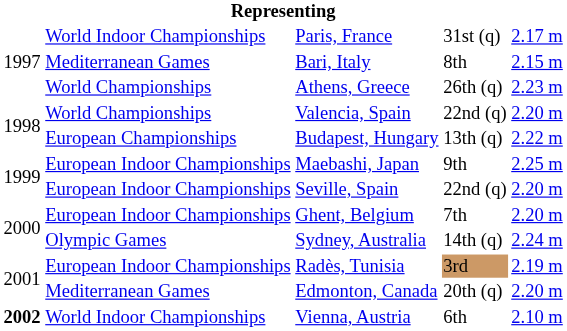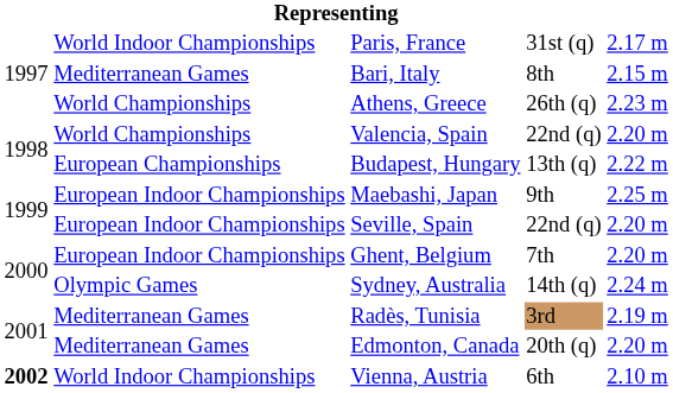Radès, Tunisia | column 2: European Indoor Championships -> Mediterranean Games
